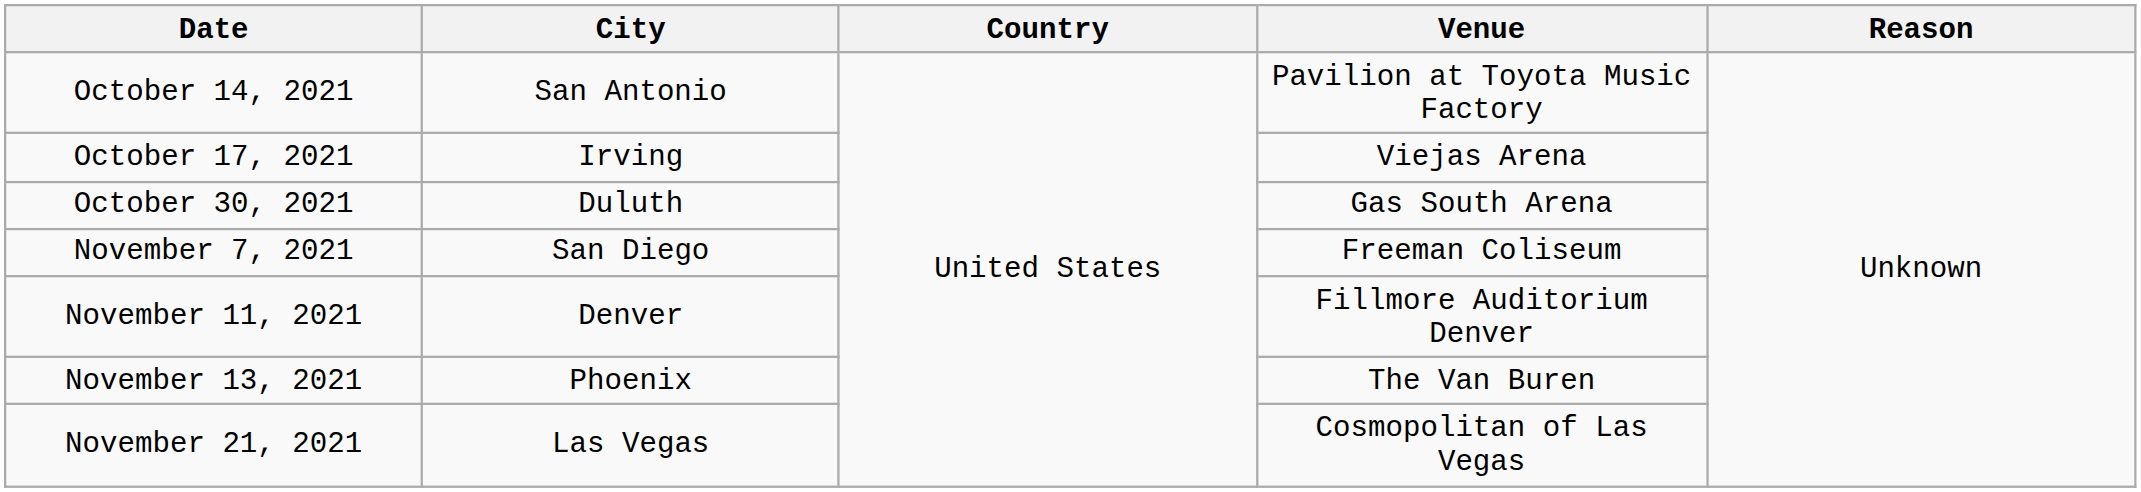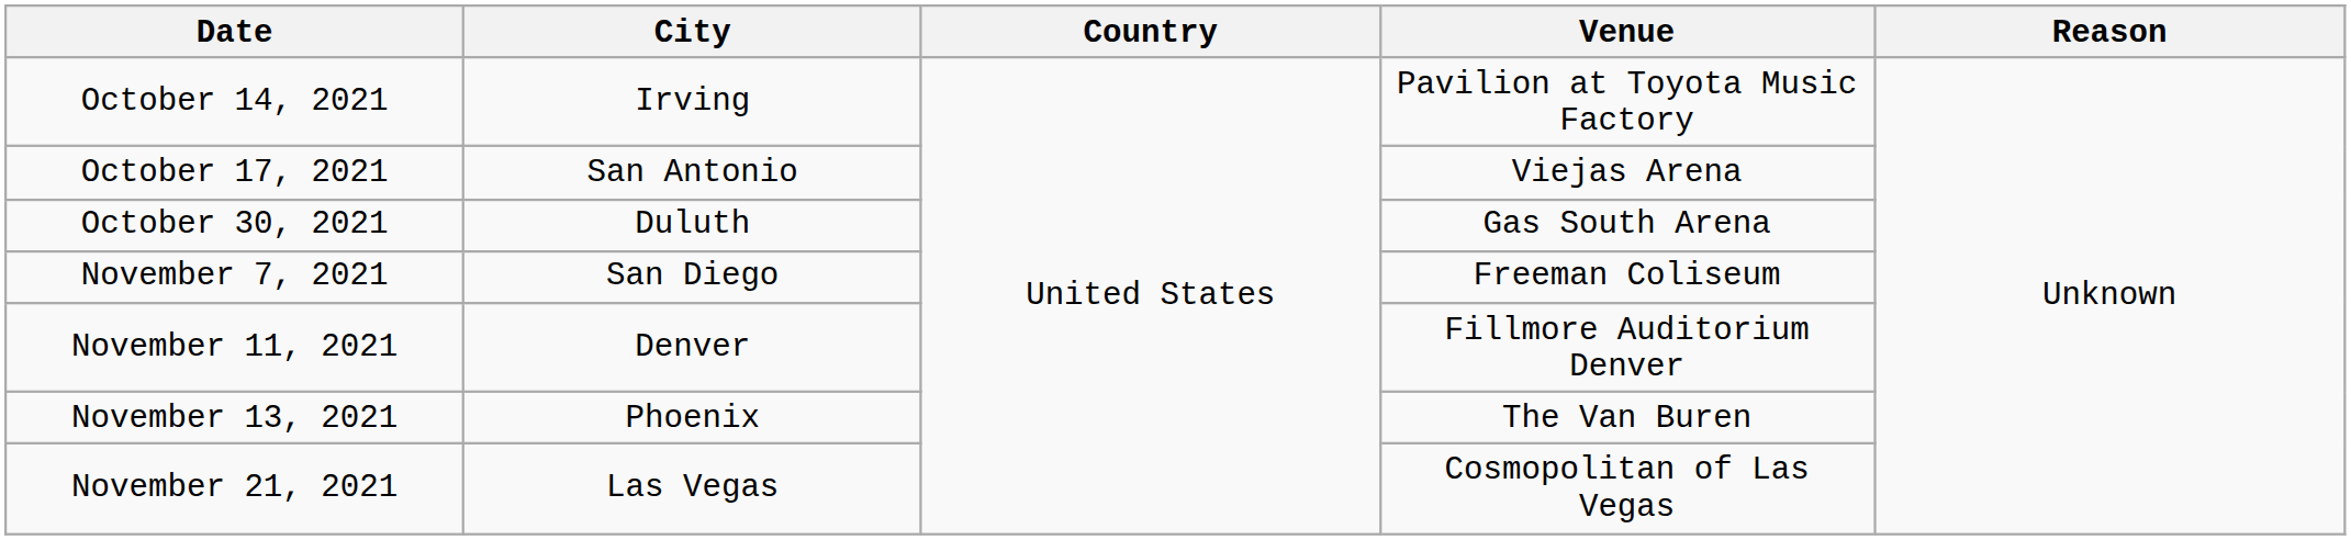October 14, 2021 | City: San Antonio -> Irving
October 17, 2021 | City: Irving -> San Antonio
